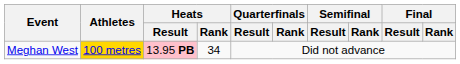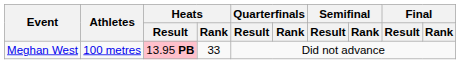Meghan West | Athletes: gold background -> no background
Meghan West | Heats / Rank: 34 -> 33
